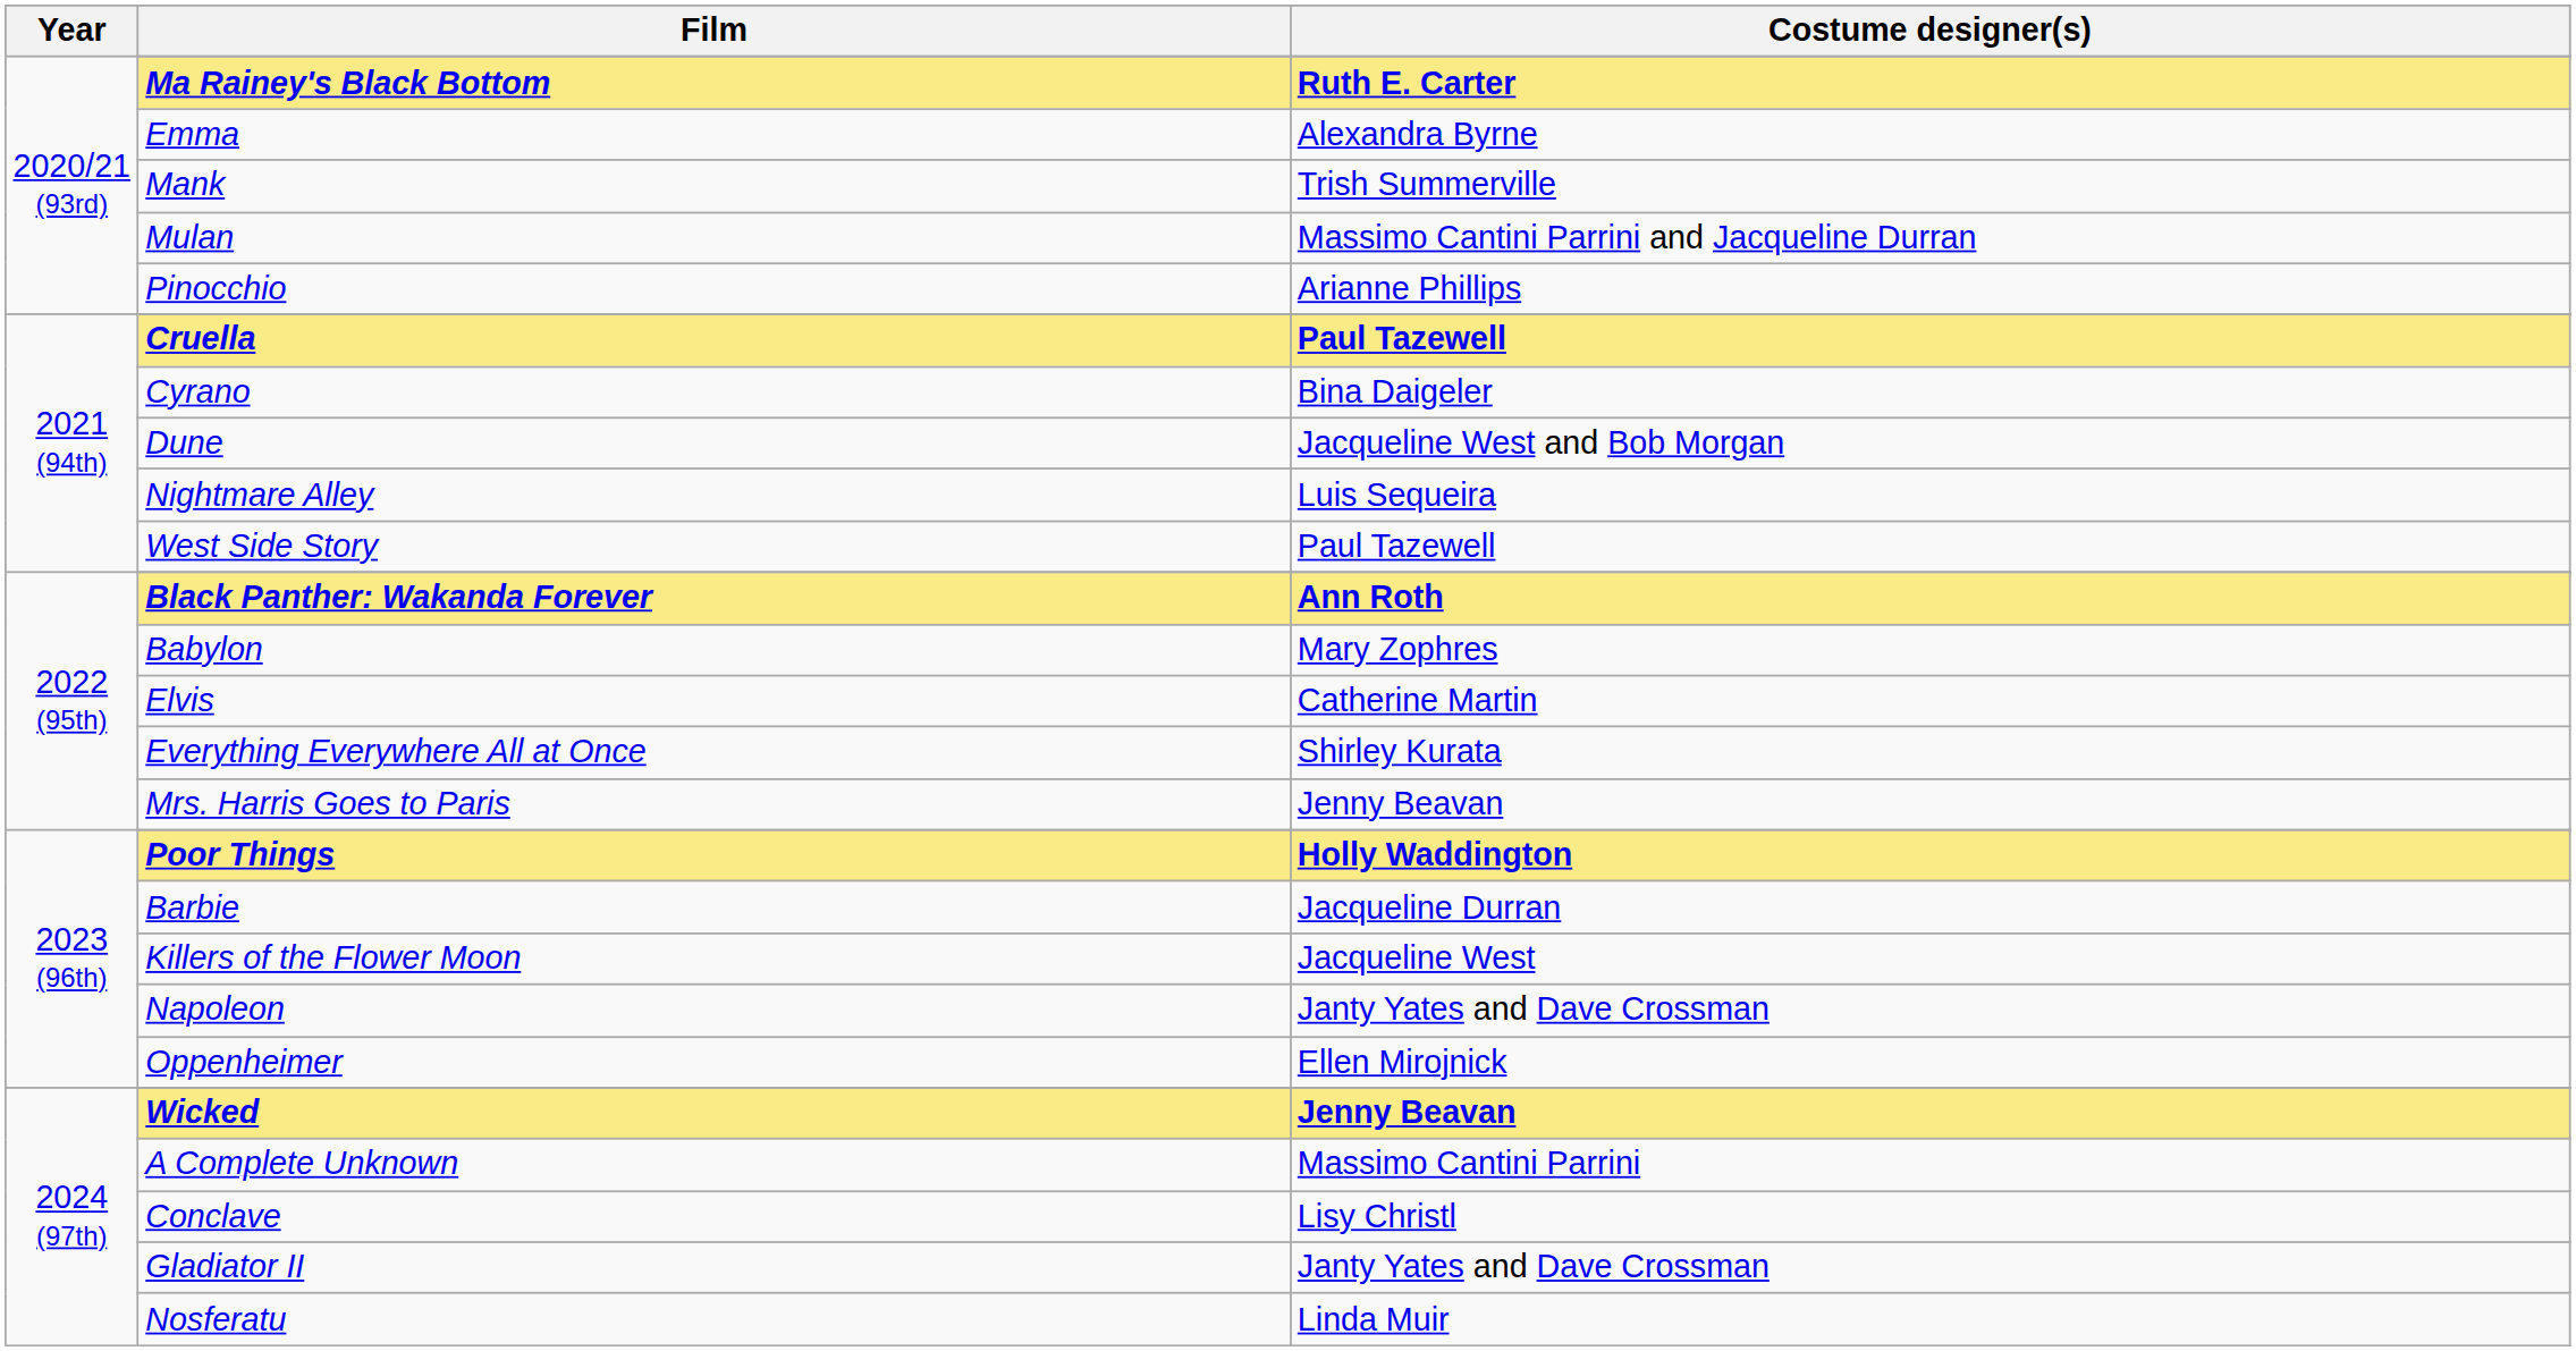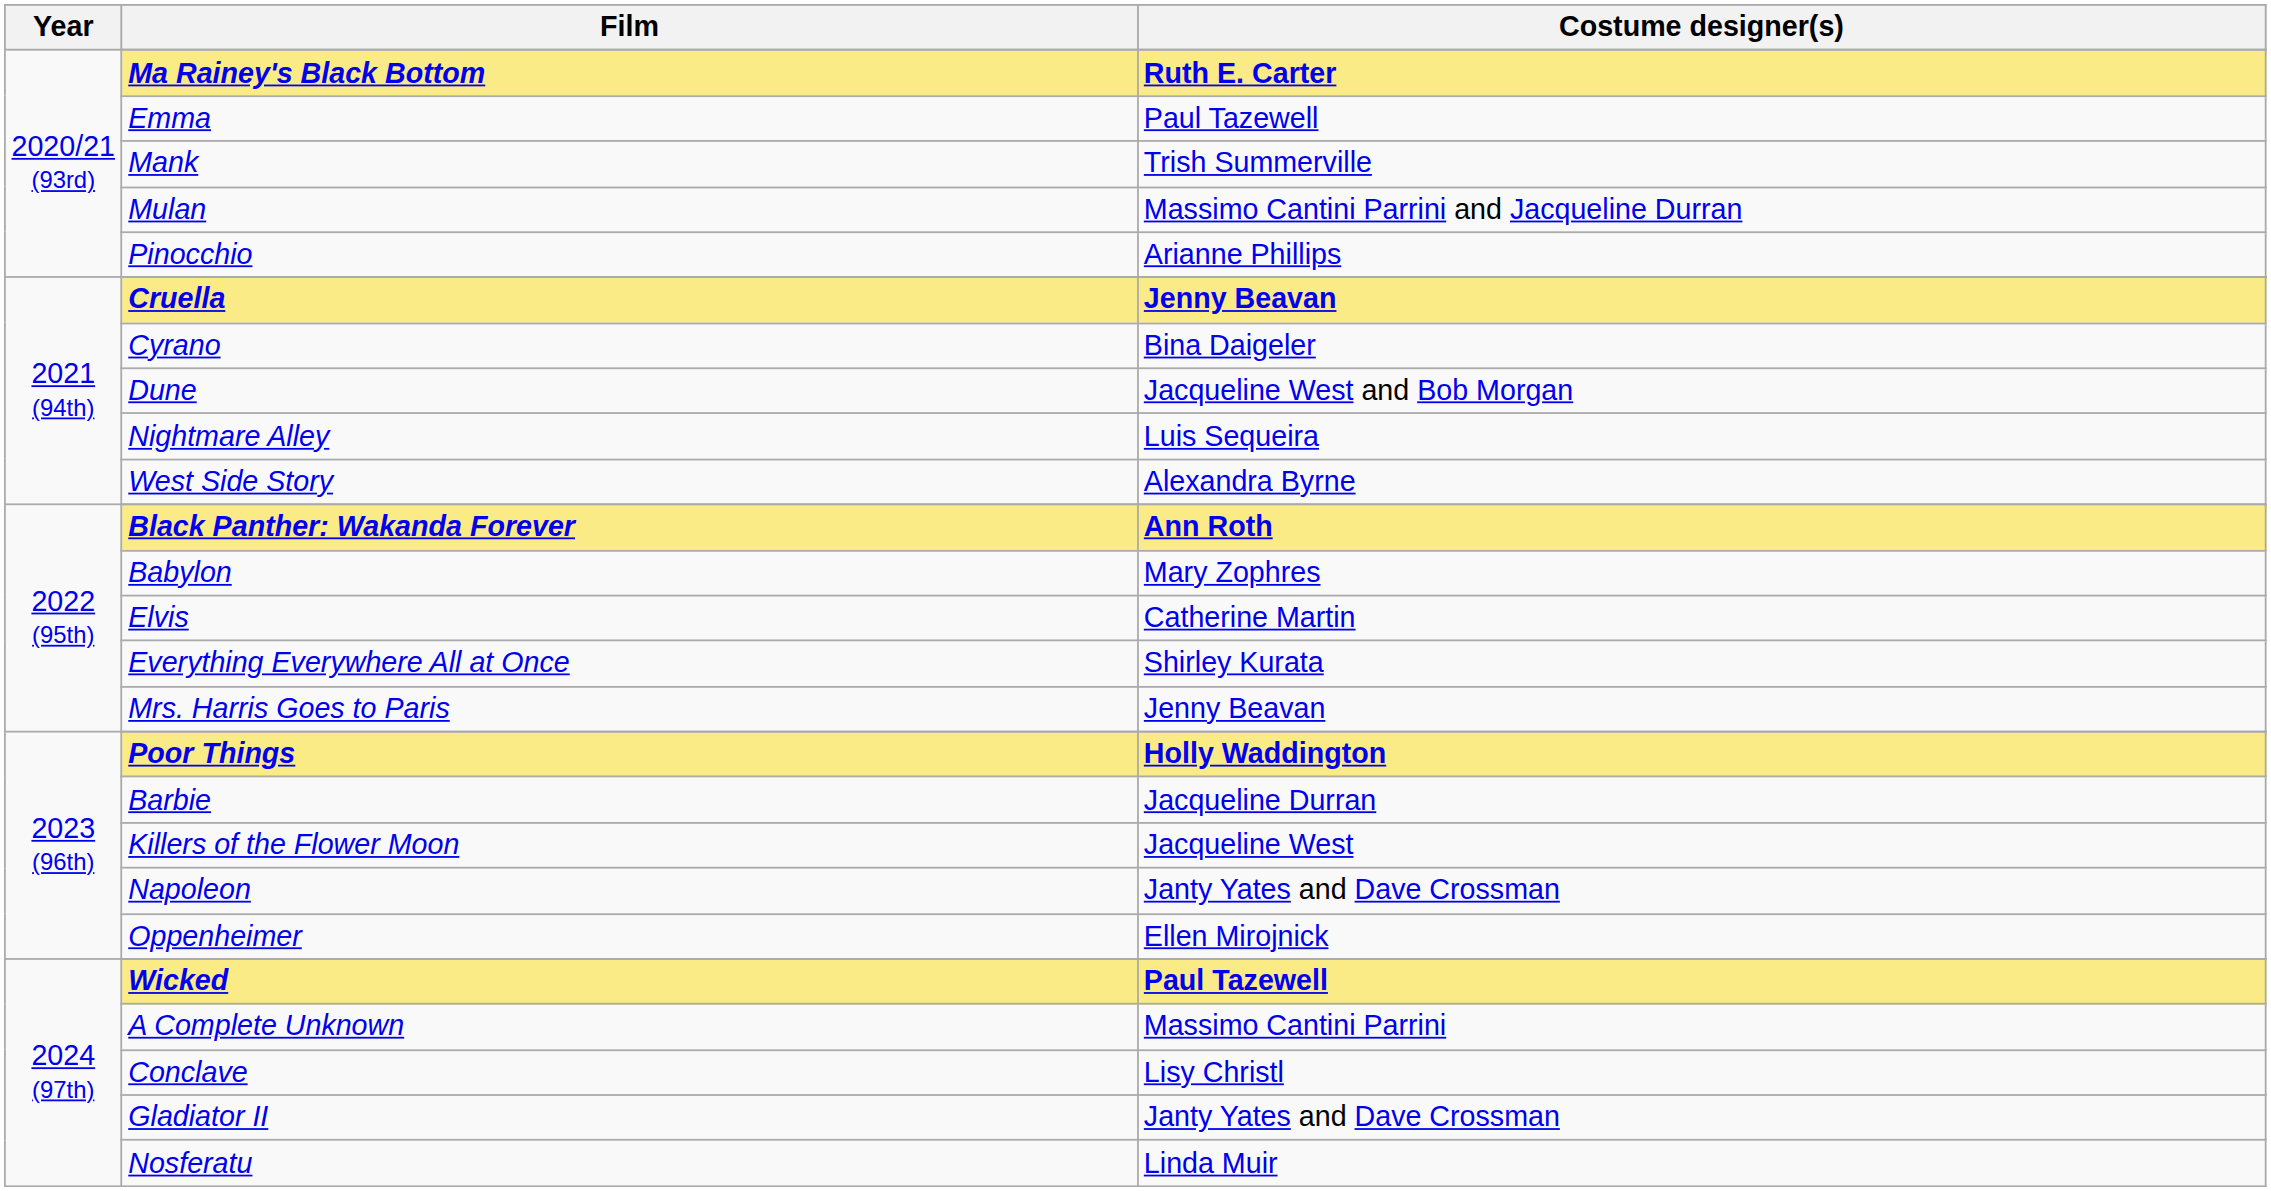Emma | Costume designer(s): Alexandra Byrne -> Paul Tazewell
Cruella | Costume designer(s): Paul Tazewell -> Jenny Beavan
West Side Story | Costume designer(s): Paul Tazewell -> Alexandra Byrne
Wicked | Costume designer(s): Jenny Beavan -> Paul Tazewell
